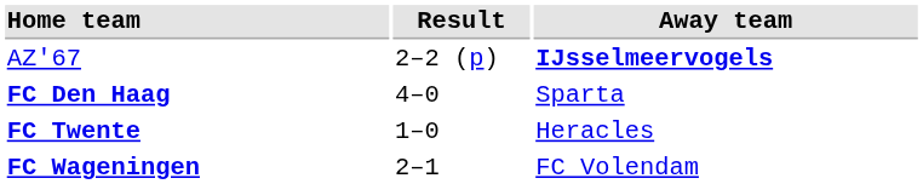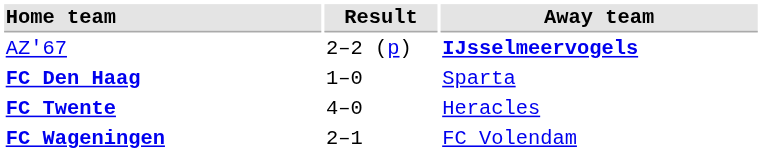FC Den Haag | Result: 4–0 -> 1–0
FC Twente | Result: 1–0 -> 4–0
